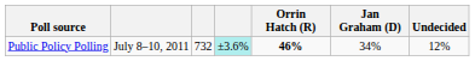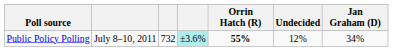columns swapped: Jan Graham (D) <-> Undecided
Public Policy Polling | Orrin Hatch (R): 46% -> 55%
